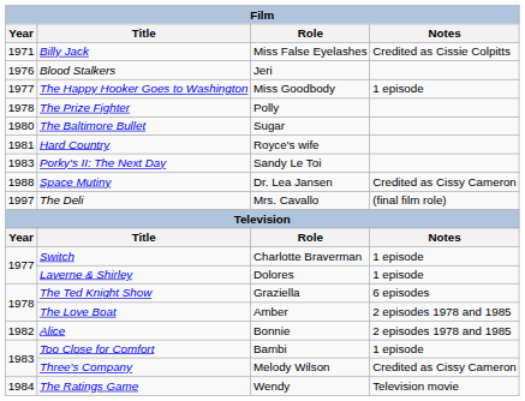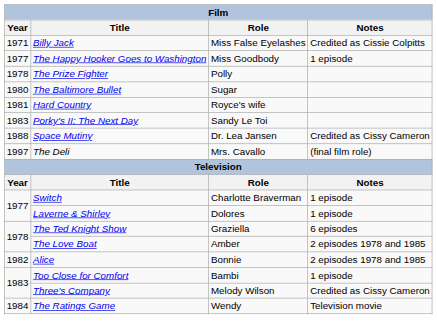- row: 1976 | Blood Stalkers | Jeri
